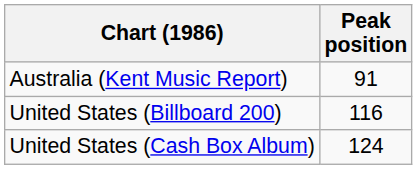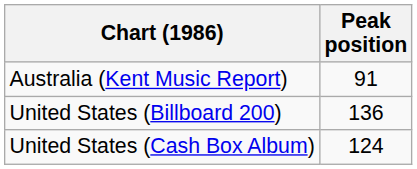United States (Billboard 200) | Peak position: 116 -> 136
